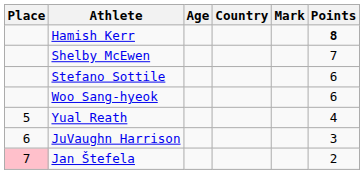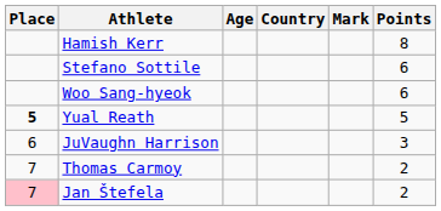Hamish Kerr | Points: bold -> normal
- row: Shelby McEwen | 7
Yual Reath | Place: normal -> bold
Yual Reath | Points: 4 -> 5
+ row: 7 | Thomas Carmoy | 2
